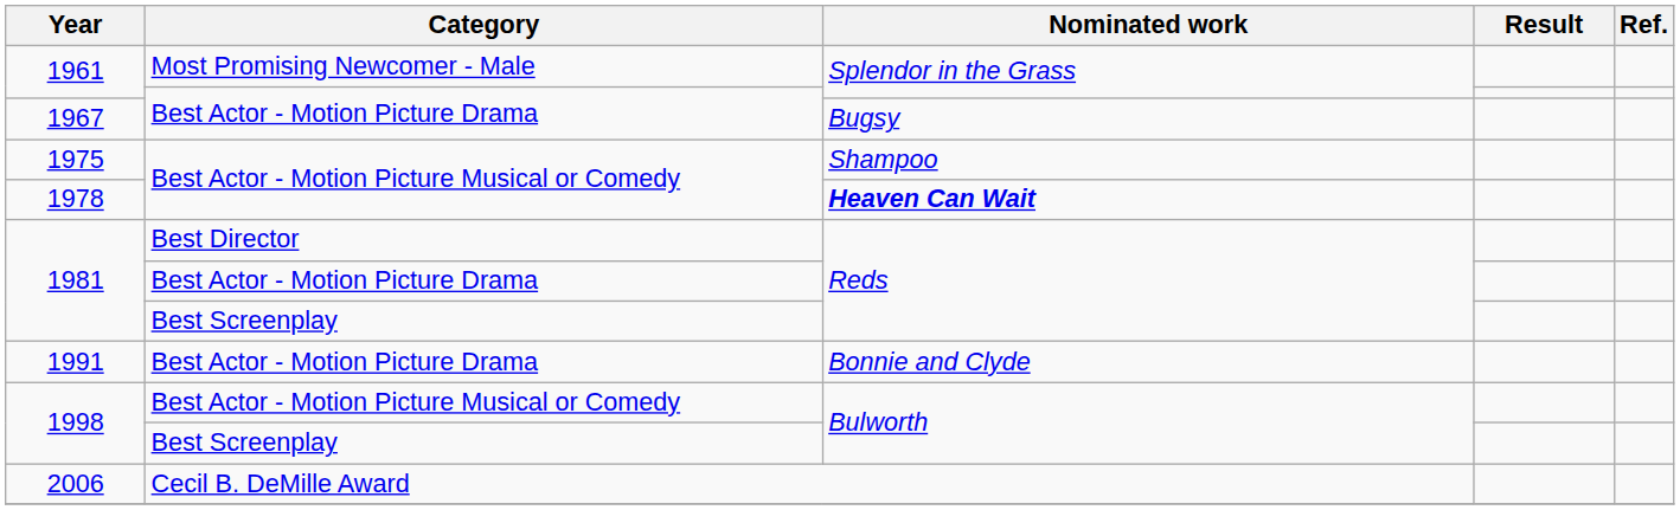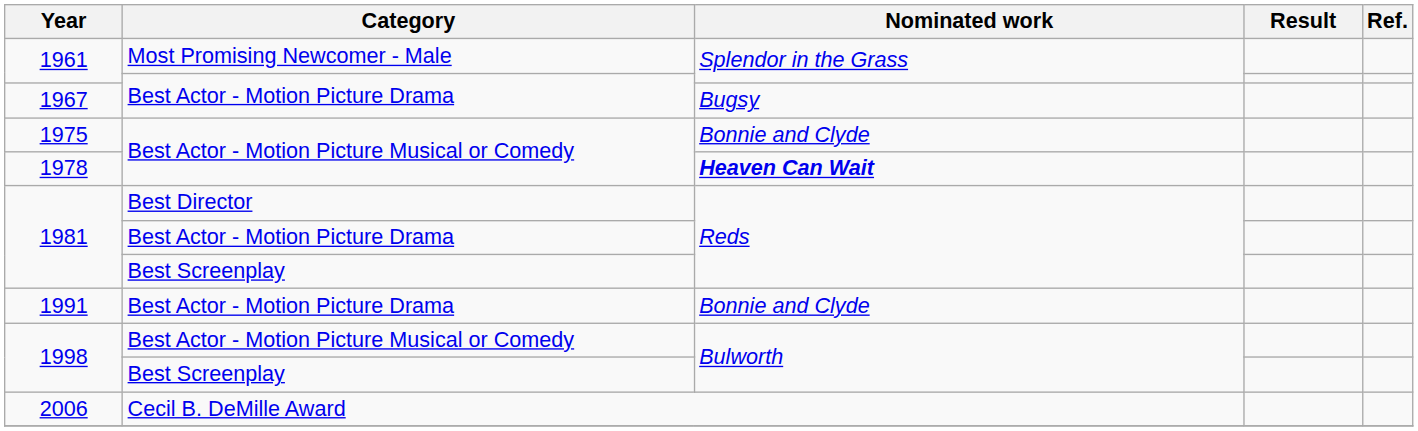1975 | Nominated work: Shampoo -> Bonnie and Clyde
